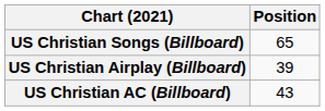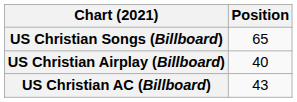US Christian Airplay (Billboard) | Position: 39 -> 40
